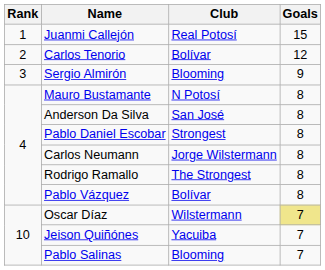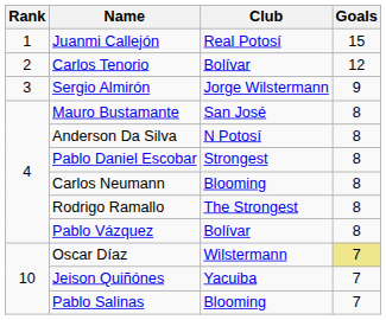Sergio Almirón | Club: Blooming -> Jorge Wilstermann
Mauro Bustamante | Club: N Potosí -> San José
Anderson Da Silva | Club: San José -> N Potosí
Carlos Neumann | Club: Jorge Wilstermann -> Blooming
